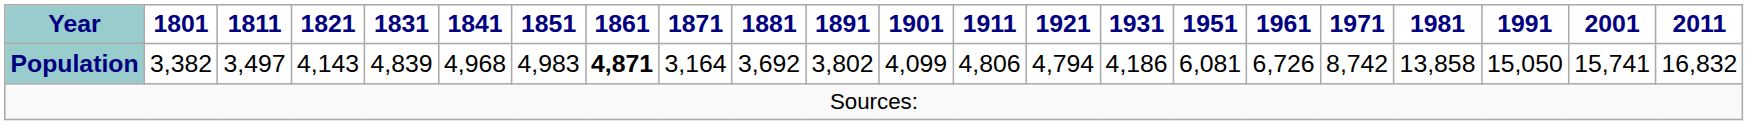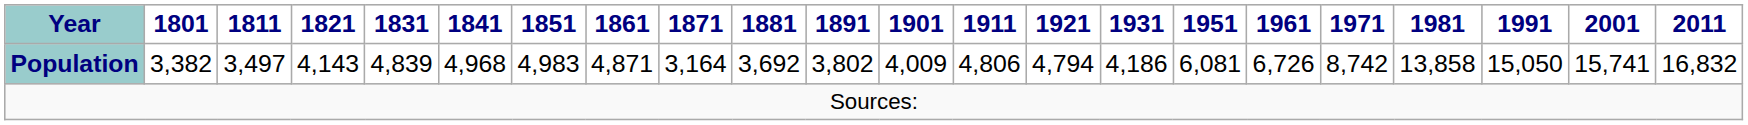Population | 1861: bold -> normal
Population | 1901: 4,099 -> 4,009
